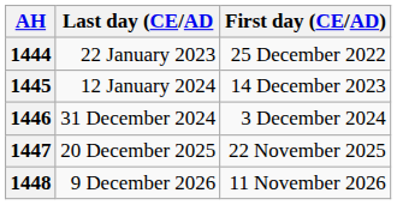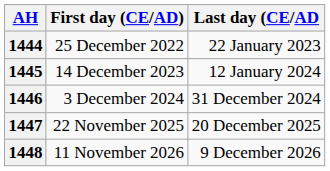columns swapped: First day (CE/AD) <-> Last day (CE/AD
